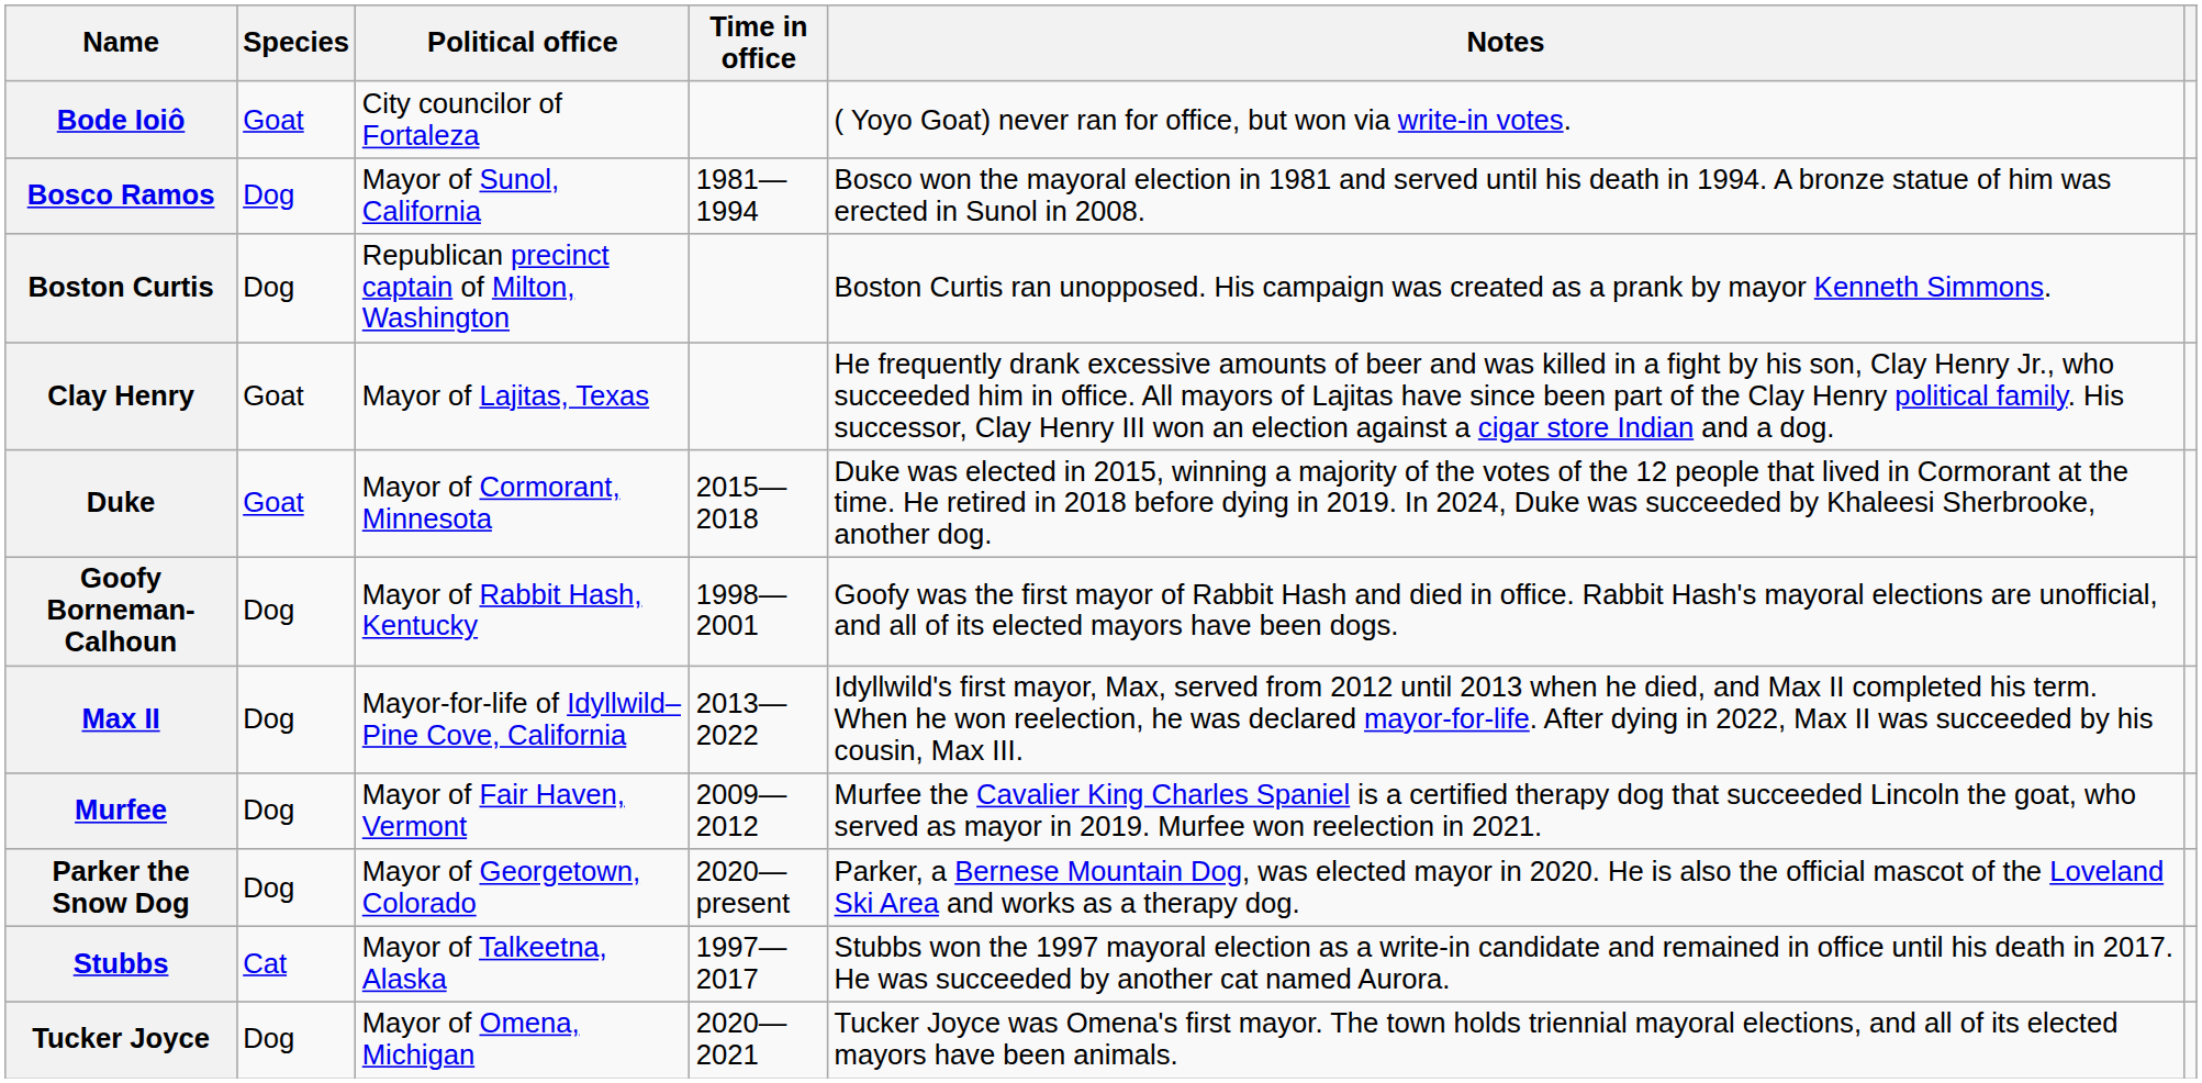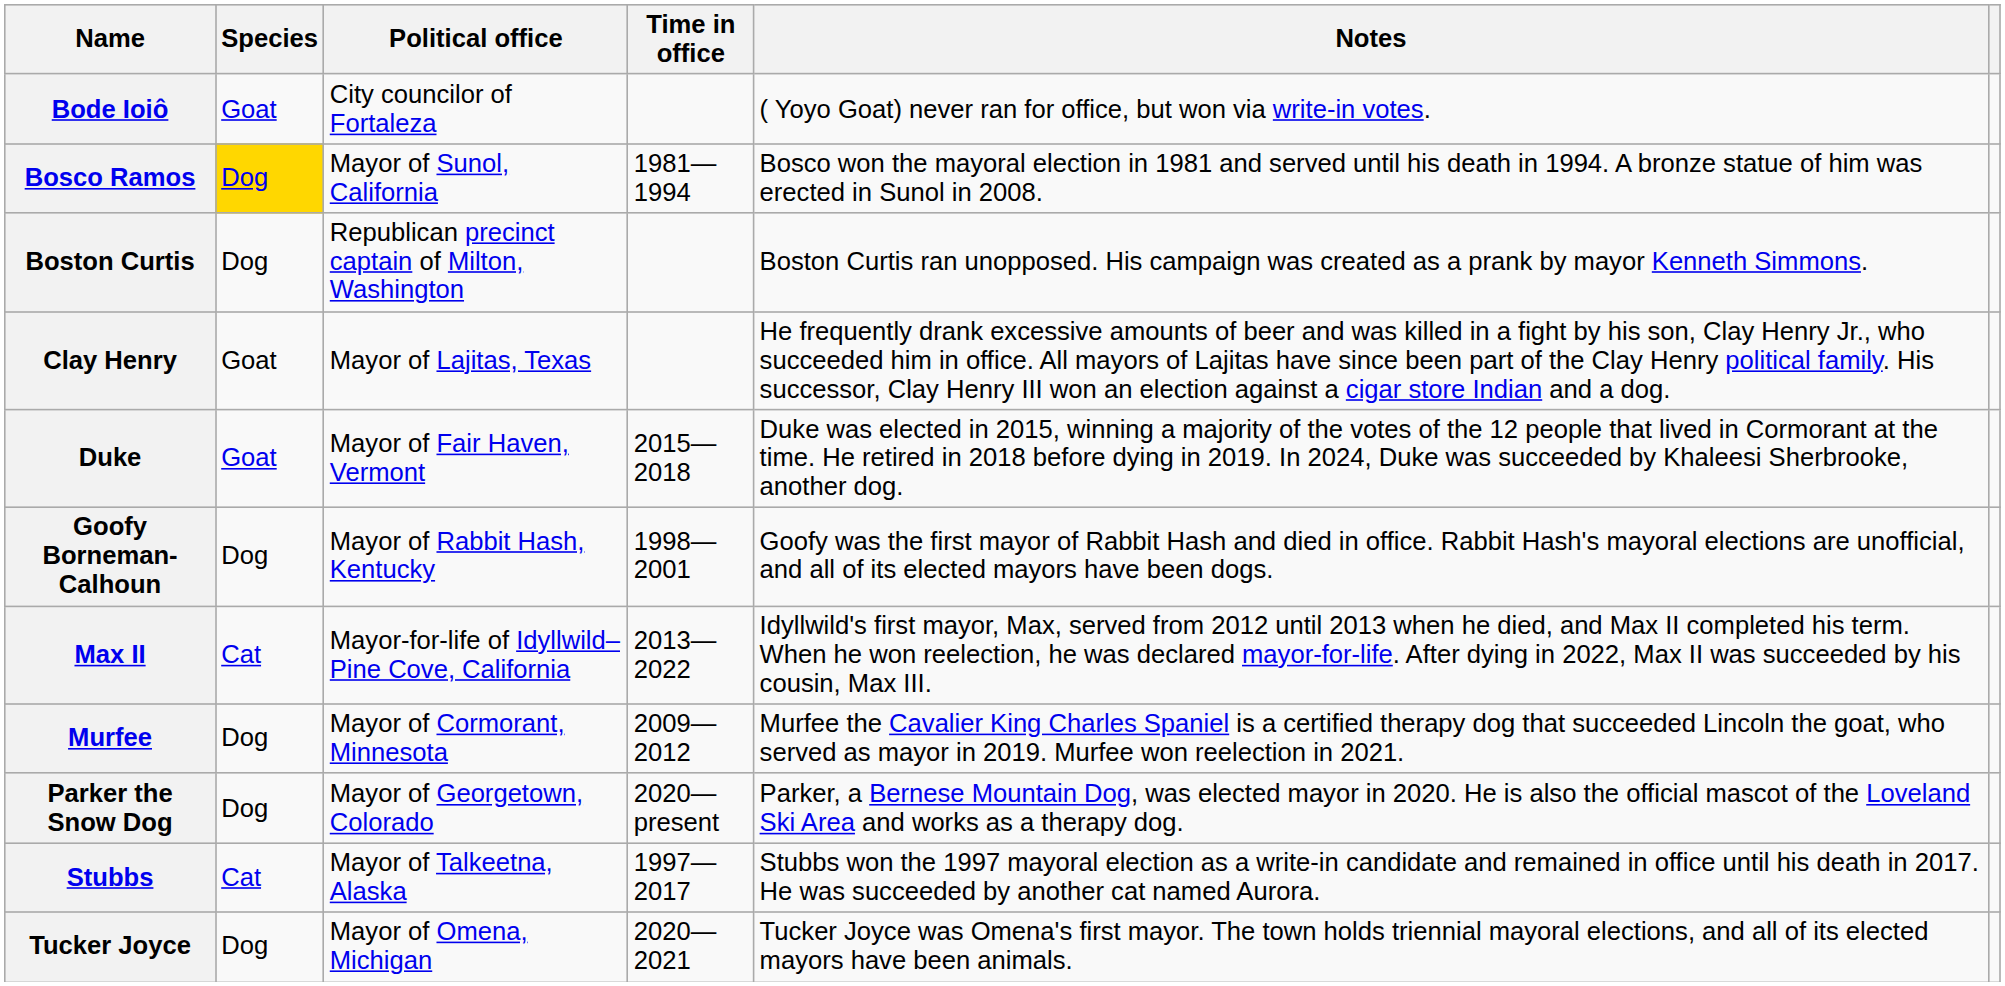Bosco Ramos | Species: no background -> gold background
Duke | Political office: Mayor of Cormorant, Minnesota -> Mayor of Fair Haven, Vermont
Max II | Species: Dog -> Cat
Murfee | Political office: Mayor of Fair Haven, Vermont -> Mayor of Cormorant, Minnesota
